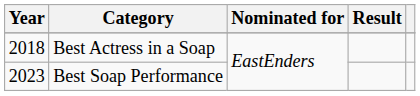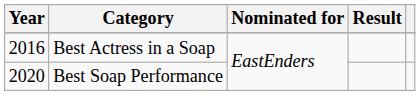Best Actress in a Soap | Year: 2018 -> 2016
Best Soap Performance | Year: 2023 -> 2020
